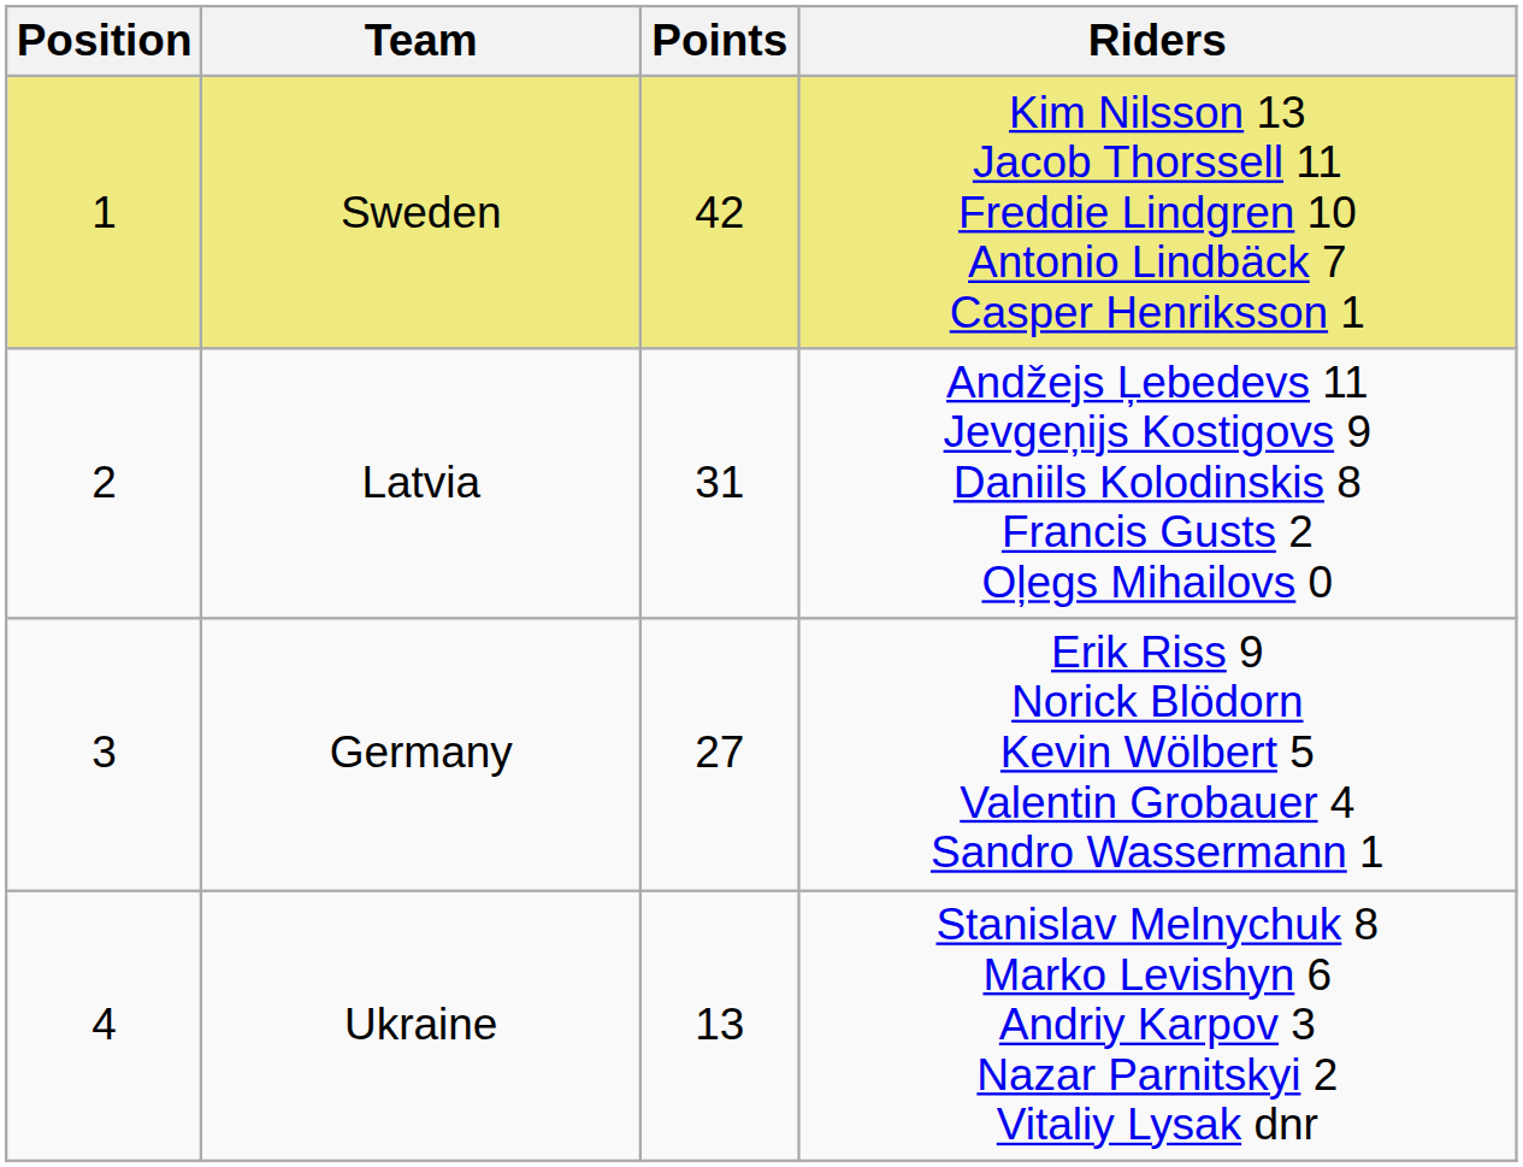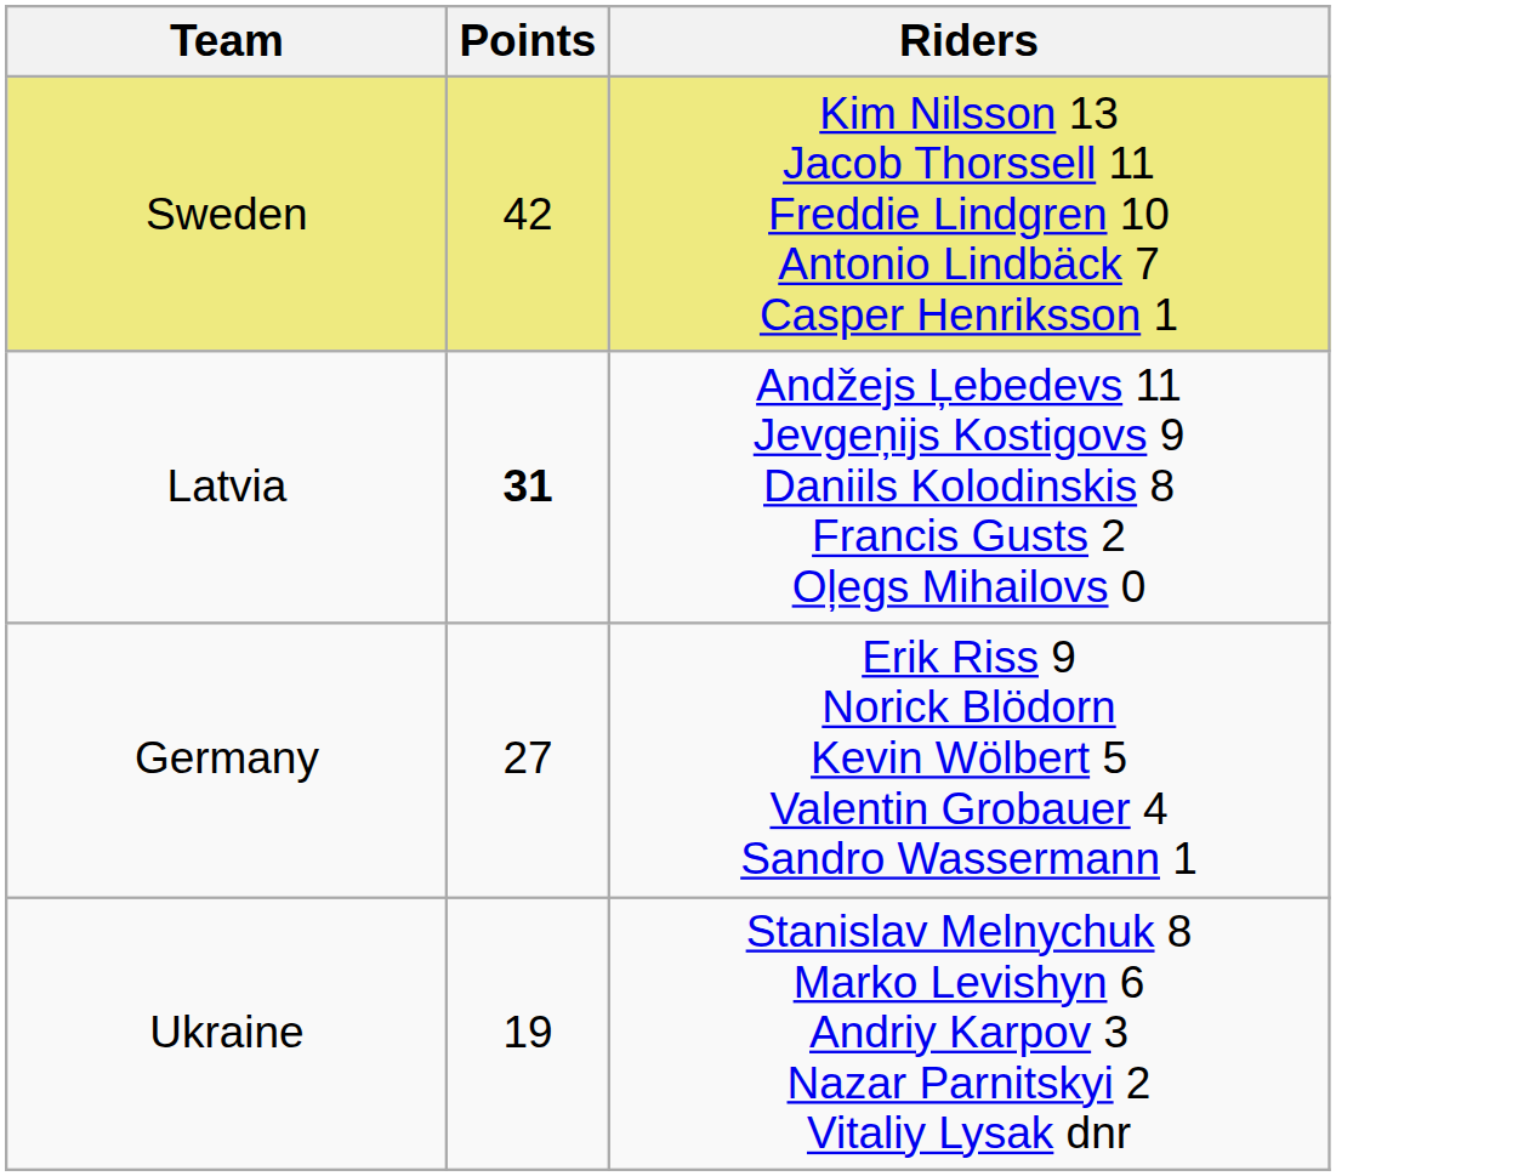- column: Position | 1 | 2 | 3 | 4
Latvia | Points: normal -> bold
Ukraine | Points: 13 -> 19
